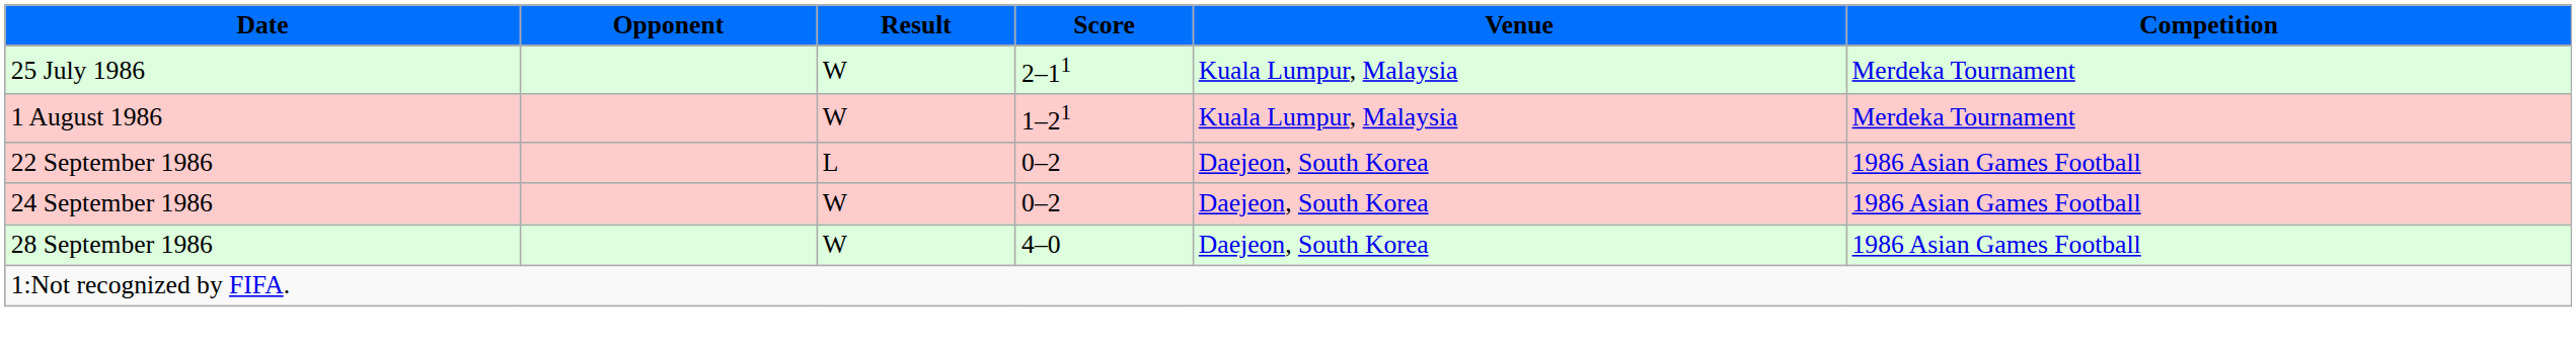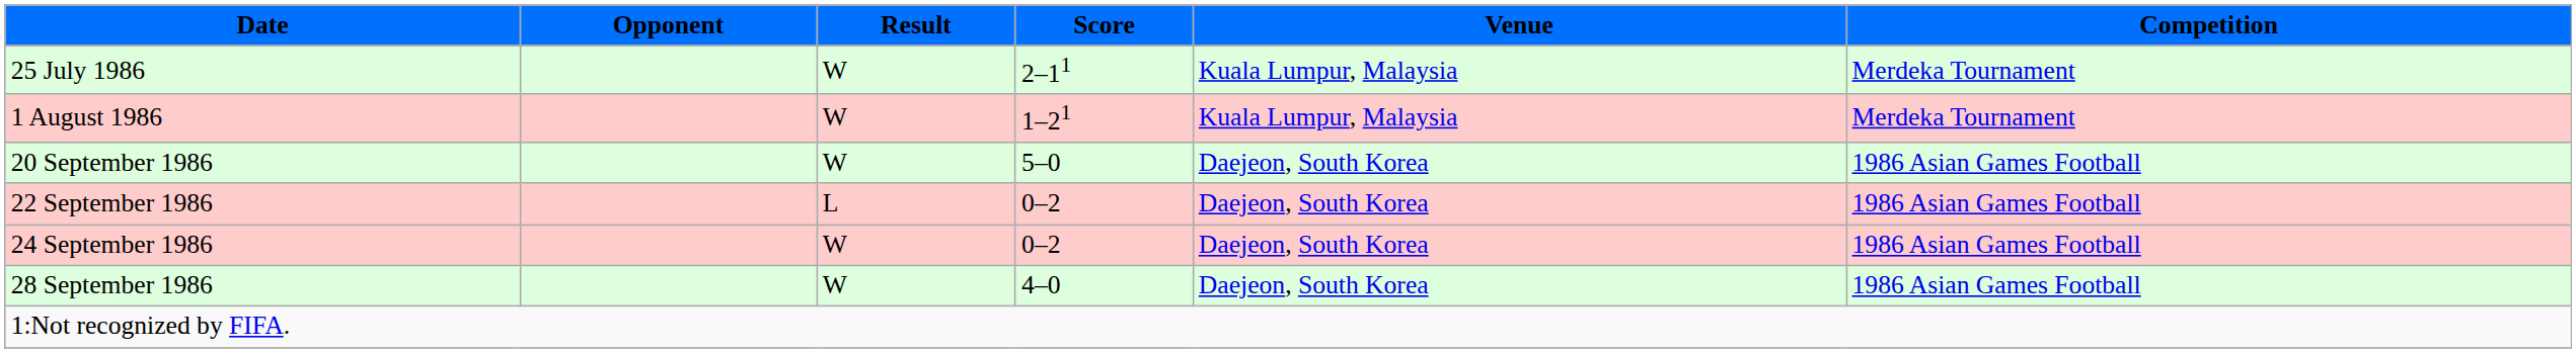+ row: 20 September 1986 | W | 5–0 | Daejeon, South Korea | 1986 Asian Games Football
